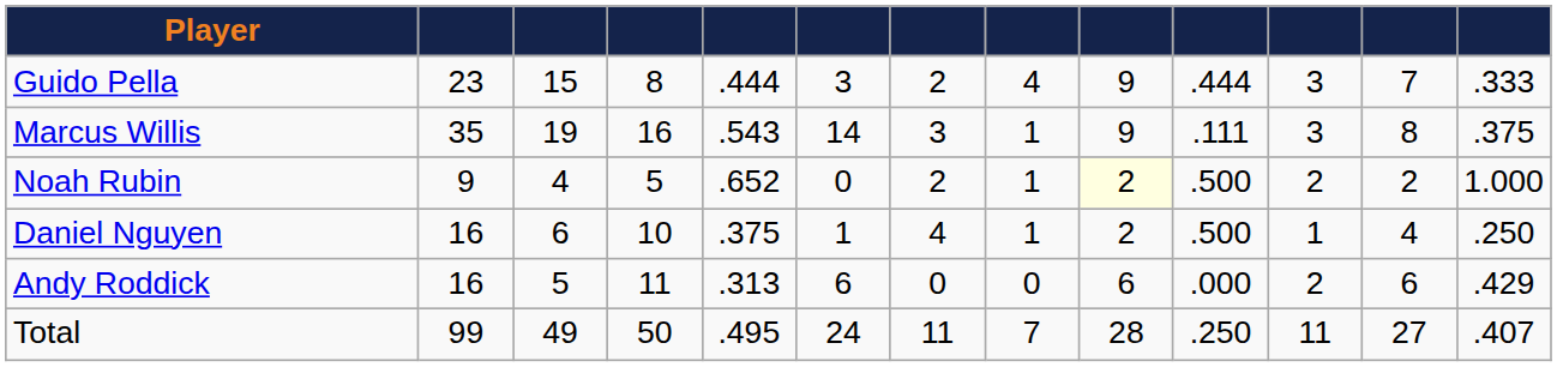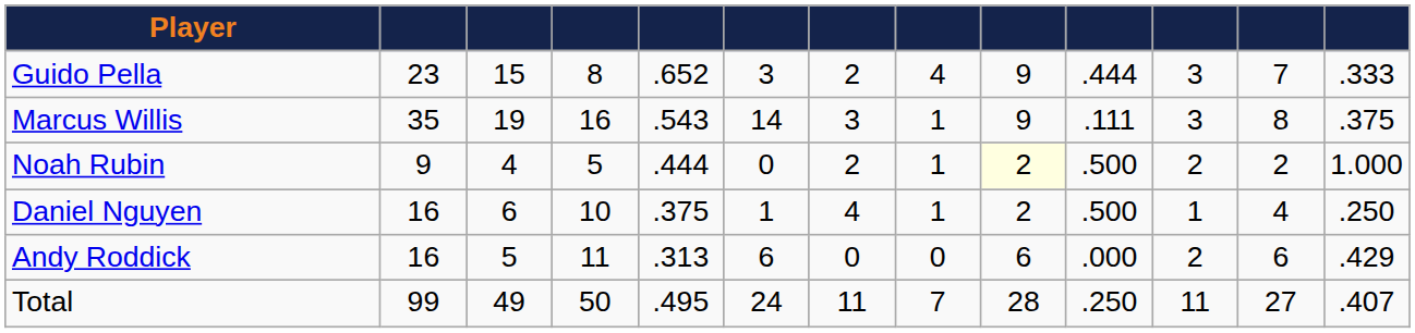Guido Pella | column 5: .444 -> .652
Noah Rubin | column 5: .652 -> .444
